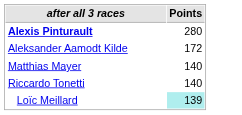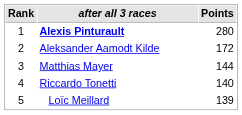+ column: Rank | 1 | 2 | 3 | 4 | 5
Matthias Mayer | Points: 140 -> 144
Loïc Meillard | Points: paleturquoise background -> no background
